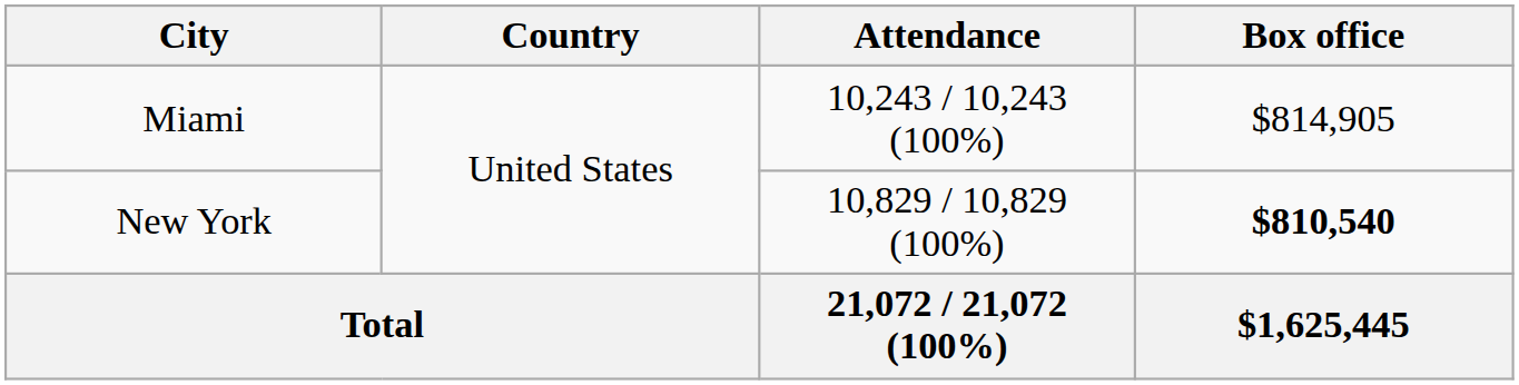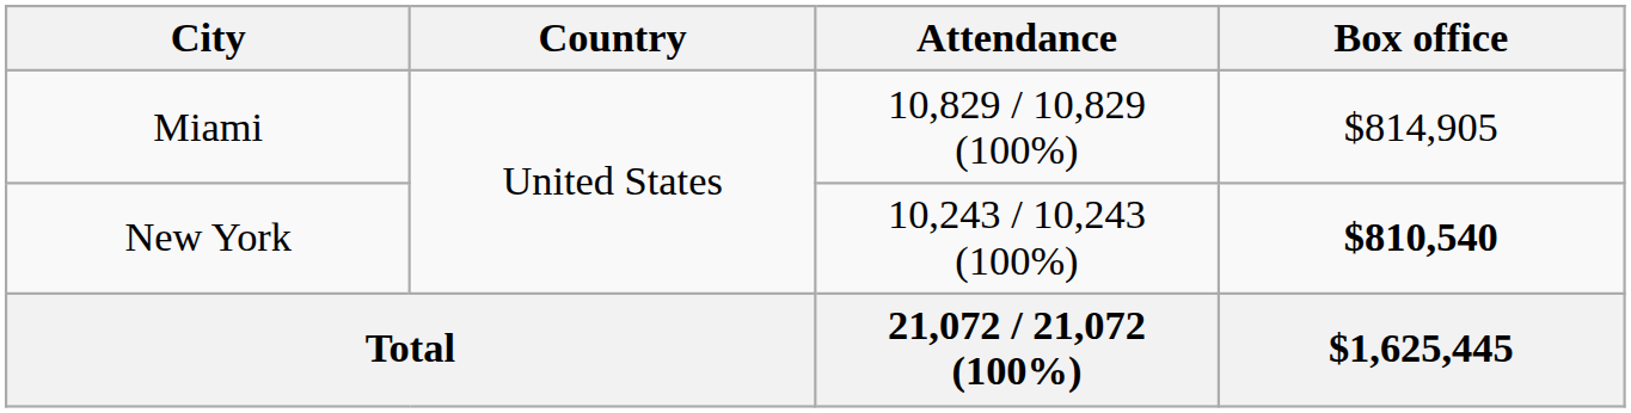Miami | Attendance: 10,243 / 10,243 (100%) -> 10,829 / 10,829 (100%)
New York | Attendance: 10,829 / 10,829 (100%) -> 10,243 / 10,243 (100%)
